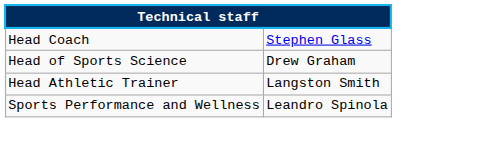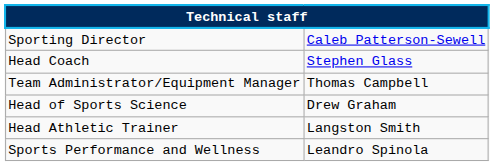+ row: Sporting Director | Caleb Patterson-Sewell
+ row: Team Administrator/Equipment Manager | Thomas Campbell
